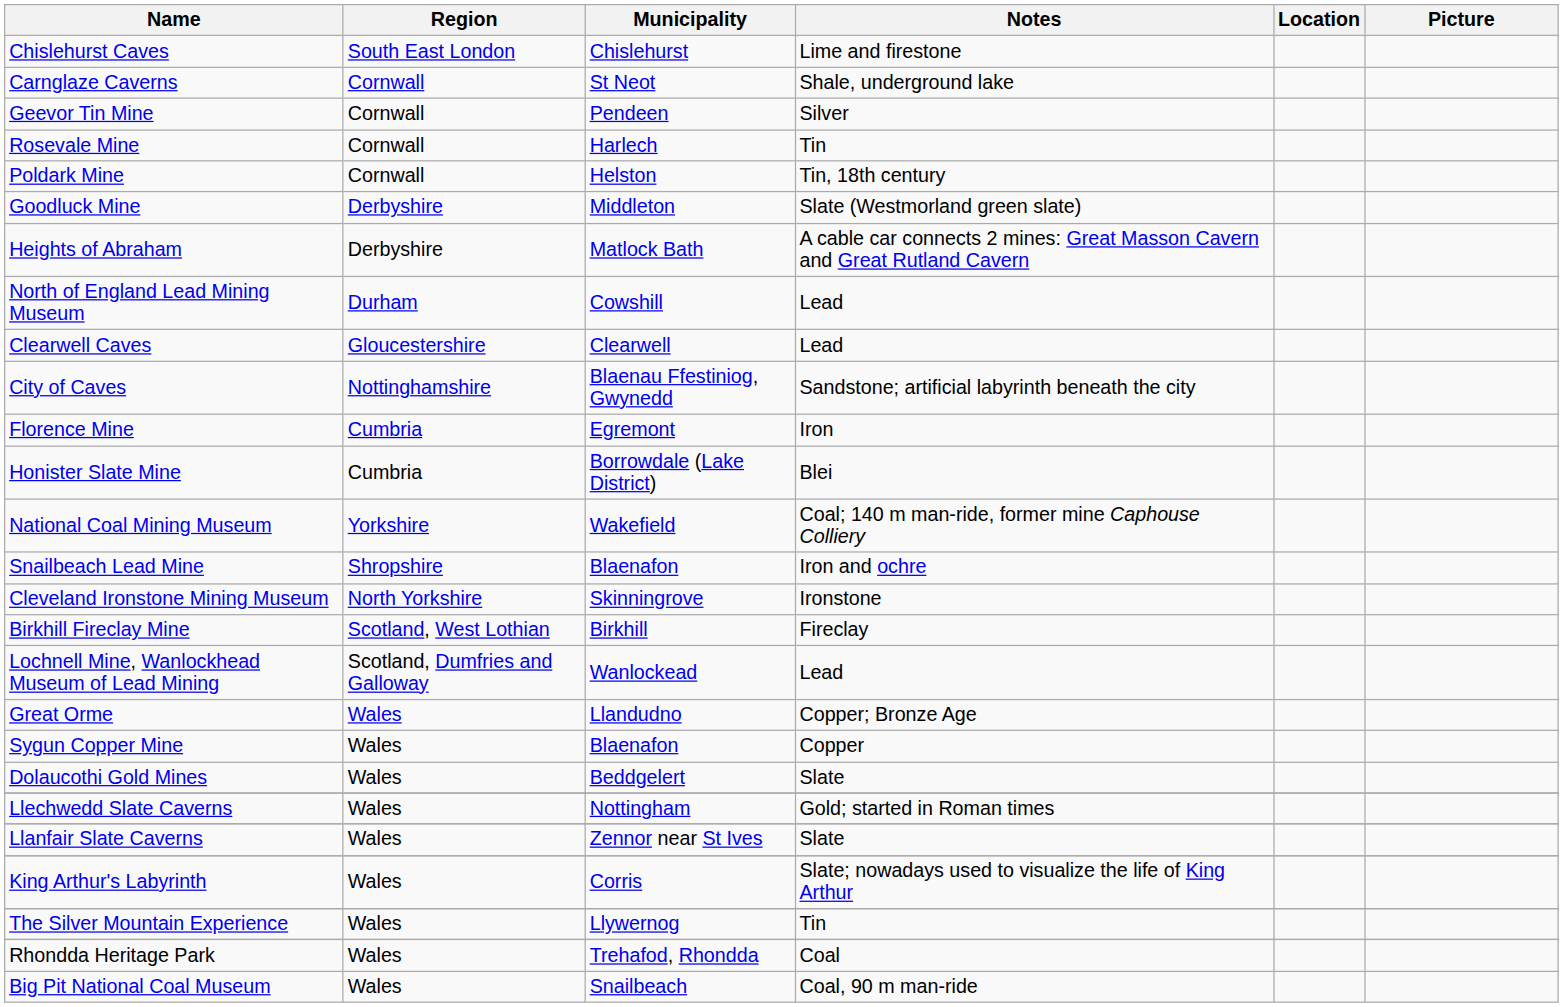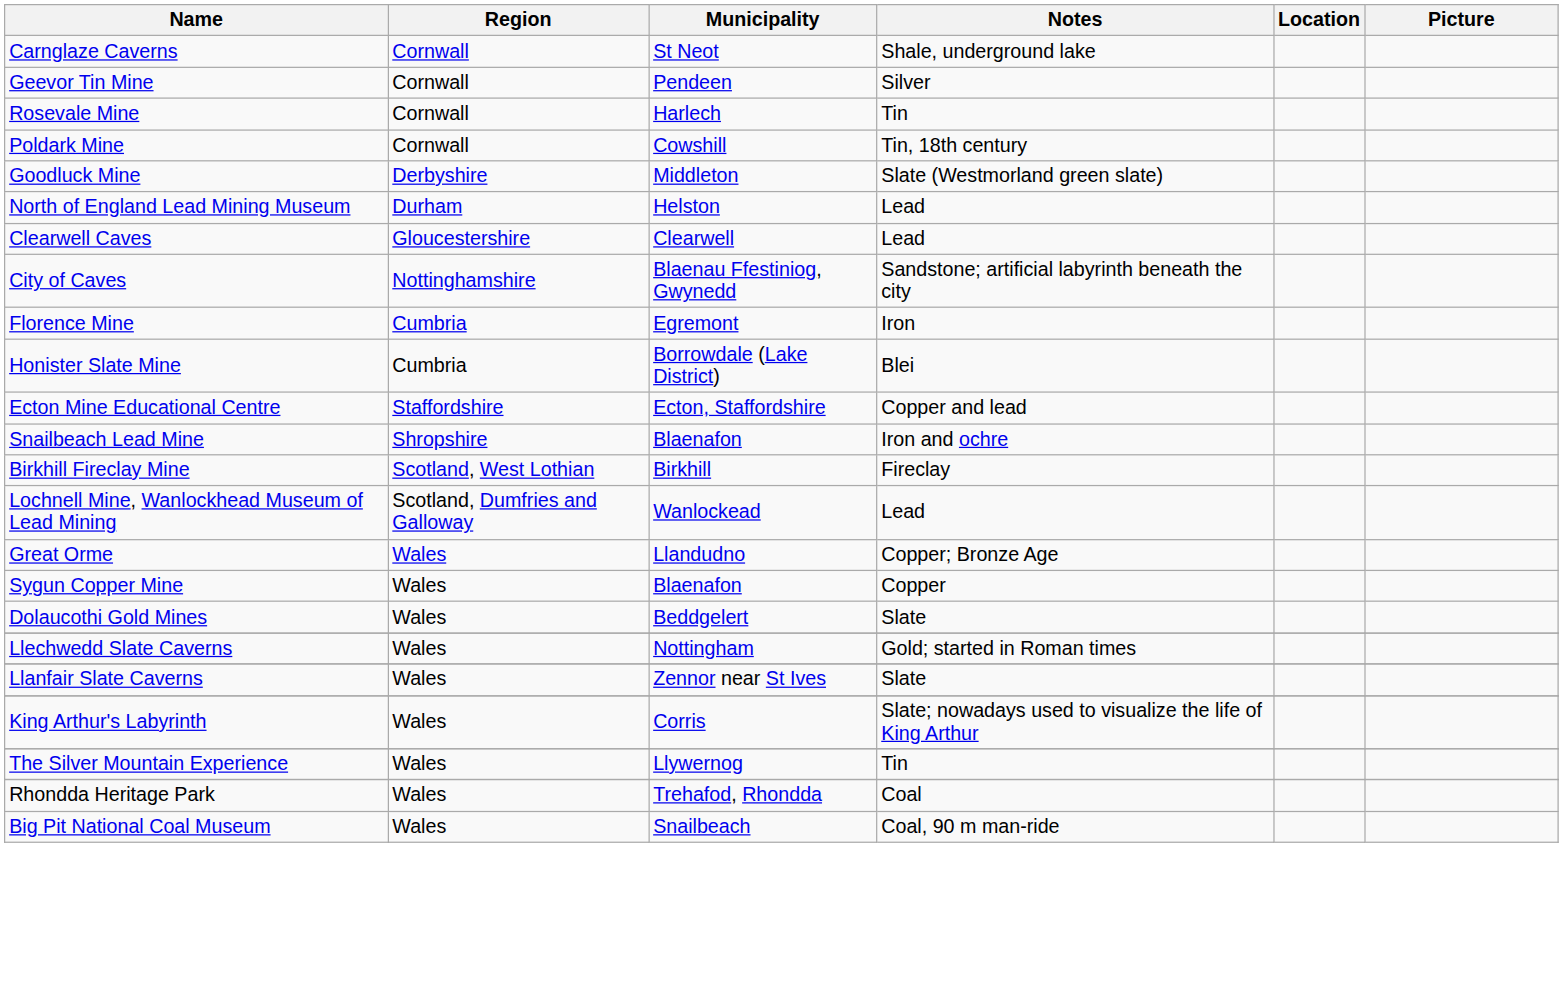- row: Chislehurst Caves | South East London | Chislehurst | Lime and firestone
Poldark Mine | Municipality: Helston -> Cowshill
- row: Heights of Abraham | Derbyshire | Matlock Bath | A cable car connects 2 mines: Great Masson Cavern and Great Rutland Cavern
North of England Lead Mining Museum | Municipality: Cowshill -> Helston
- row: National Coal Mining Museum | Yorkshire | Wakefield | Coal; 140 m man-ride, former mine Caphouse Colliery
+ row: Ecton Mine Educational Centre | Staffordshire | Ecton, Staffordshire | Copper and lead
- row: Cleveland Ironstone Mining Museum | North Yorkshire | Skinningrove | Ironstone
